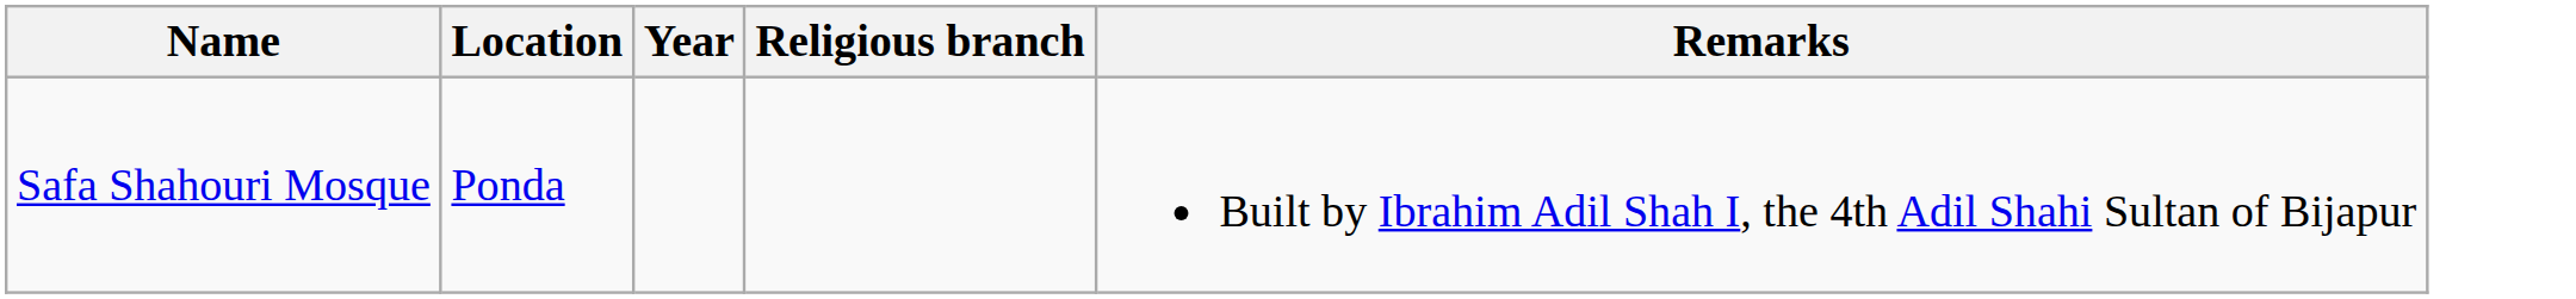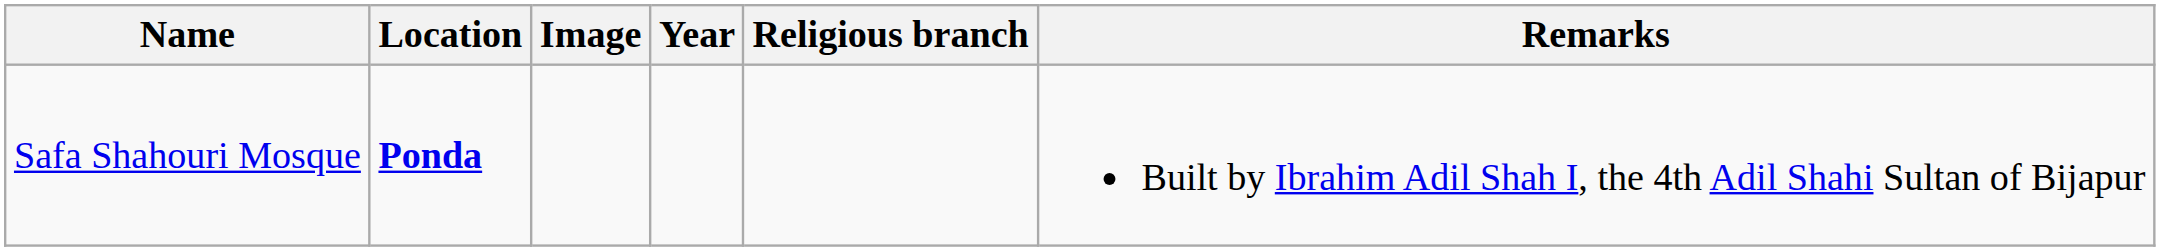+ column: Image
Safa Shahouri Mosque | Location: normal -> bold
